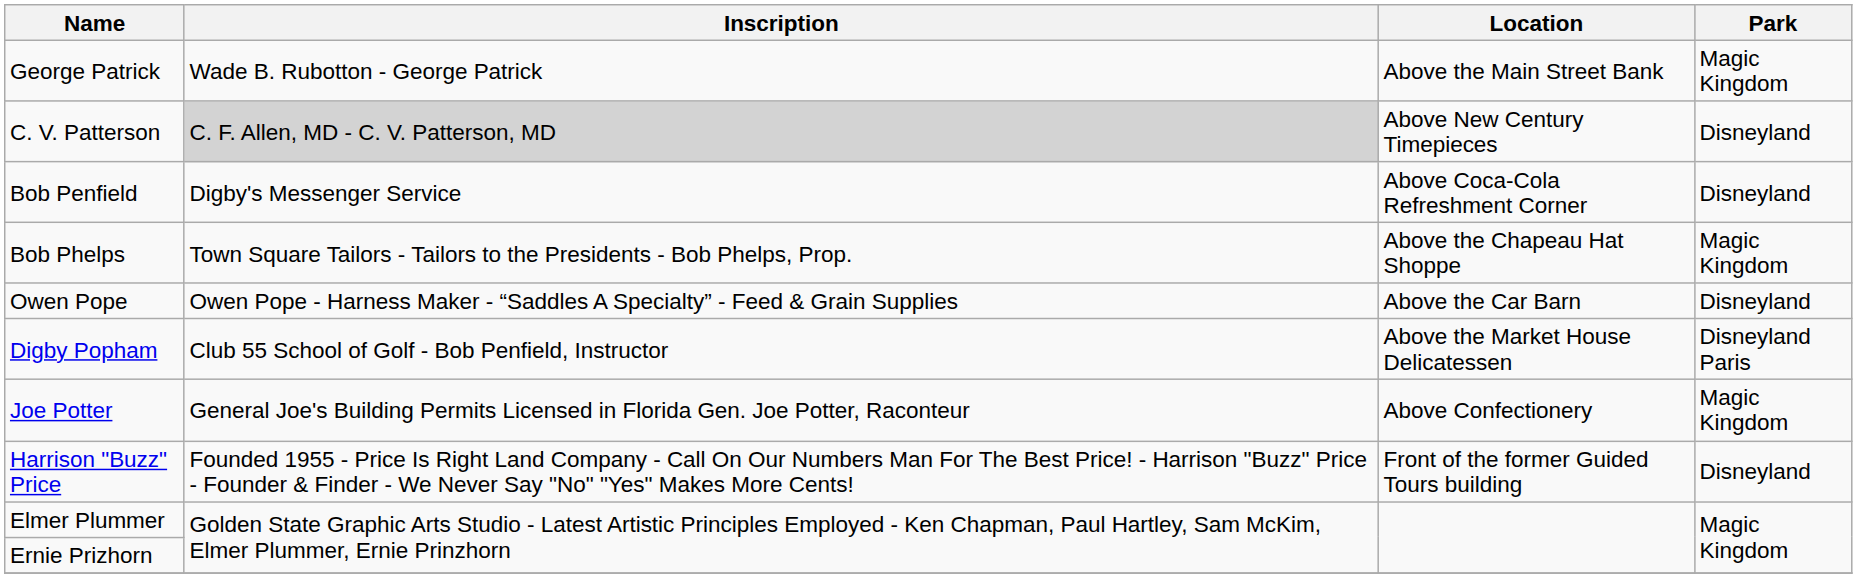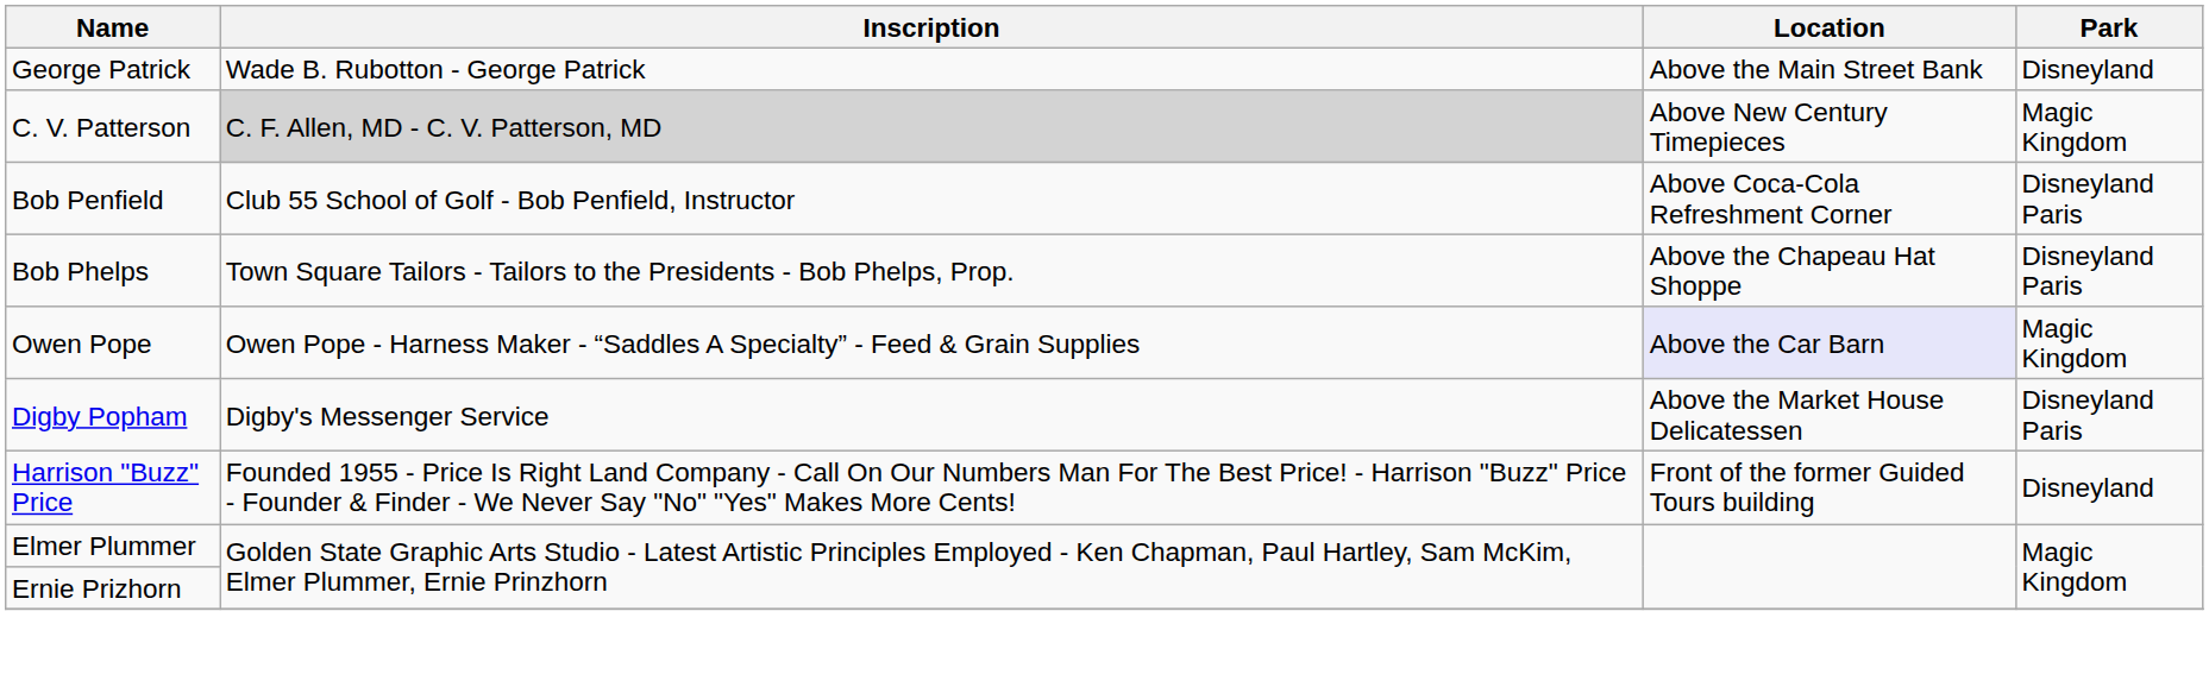George Patrick | Park: Magic Kingdom -> Disneyland
C. V. Patterson | Park: Disneyland -> Magic Kingdom
Bob Penfield | Inscription: Digby's Messenger Service -> Club 55 School of Golf - Bob Penfield, Instructor
Bob Penfield | Park: Disneyland -> Disneyland Paris
Bob Phelps | Park: Magic Kingdom -> Disneyland Paris
Owen Pope | Location: no background -> lavender background
Owen Pope | Park: Disneyland -> Magic Kingdom
Digby Popham | Inscription: Club 55 School of Golf - Bob Penfield, Instructor -> Digby's Messenger Service
- row: Joe Potter | General Joe's Building Permits Licensed in Florida Gen. Joe Potter, Raconteur | Above Confectionery | Magic Kingdom
